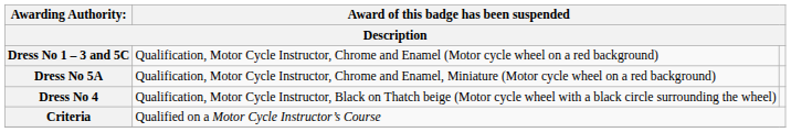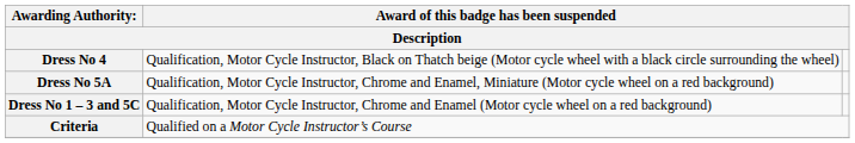rows swapped: Dress No 1 – 3 and 5C <-> Dress No 4
